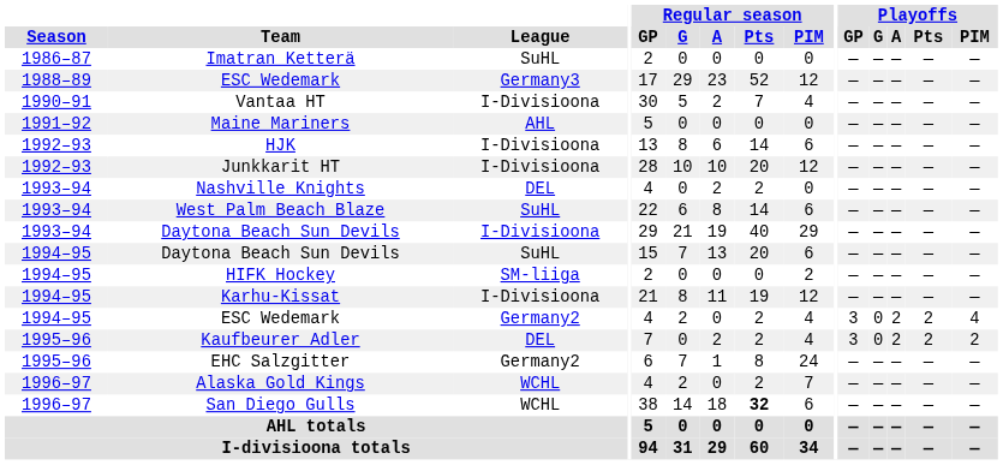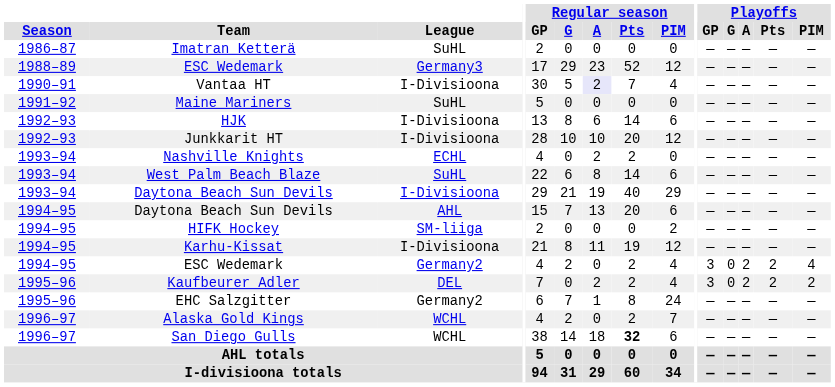Vantaa HT | Regular season / A: no background -> lavender background
Maine Mariners | League: AHL -> SuHL
Nashville Knights | League: DEL -> ECHL
1994–95 / Daytona Beach Sun Devils | League: SuHL -> AHL
